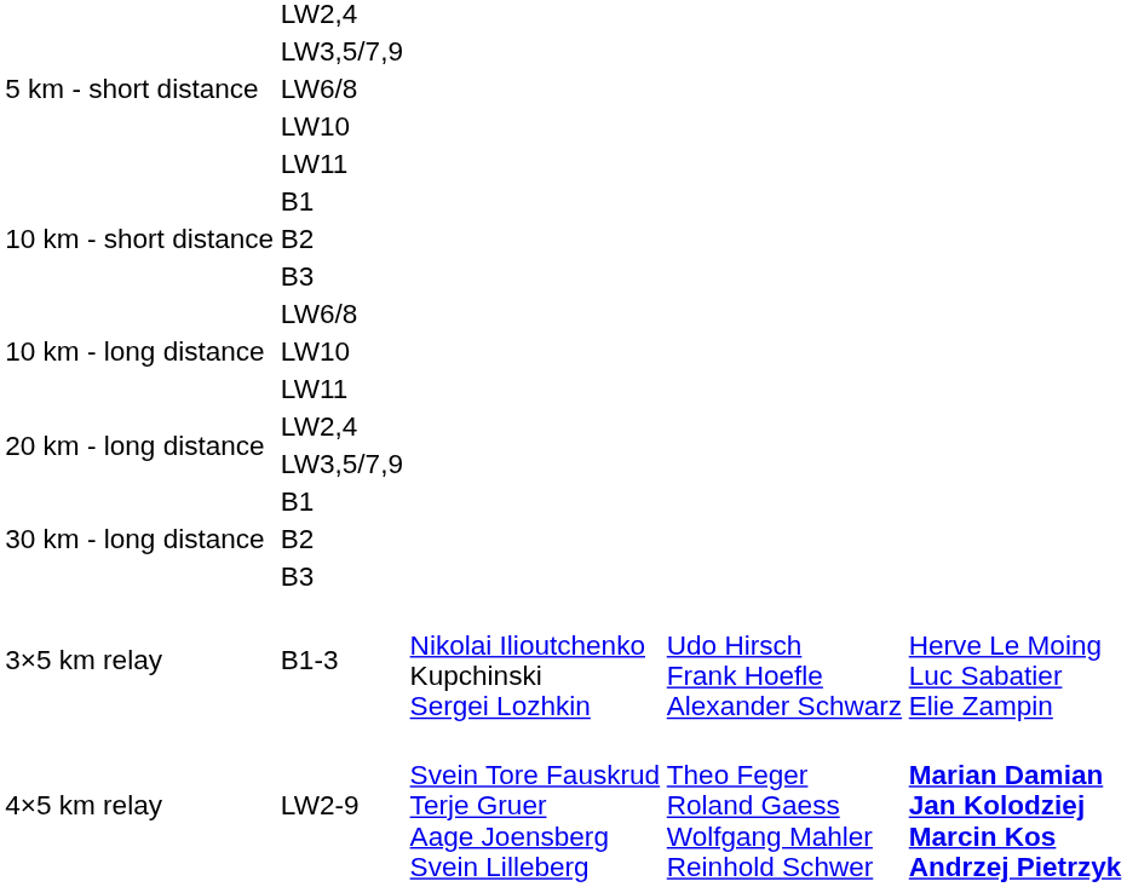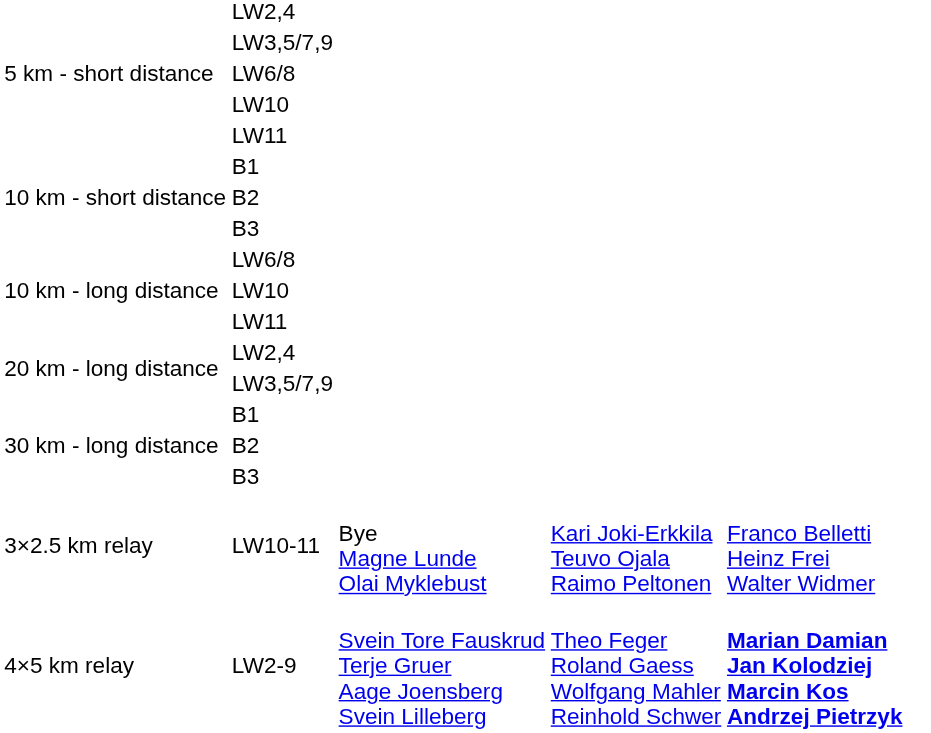+ row: 3×2.5 km relay | LW10-11 | Bye Magne Lunde Olai Myklebust | Kari Joki-Erkkila Teuvo Ojala Raimo Peltonen | Franco Belletti Heinz Frei Walter Widmer
- row: 3×5 km relay | B1-3 | Nikolai Ilioutchenko Kupchinski Sergei Lozhkin | Udo Hirsch Frank Hoefle Alexander Schwarz | Herve Le Moing Luc Sabatier Elie Zampin
